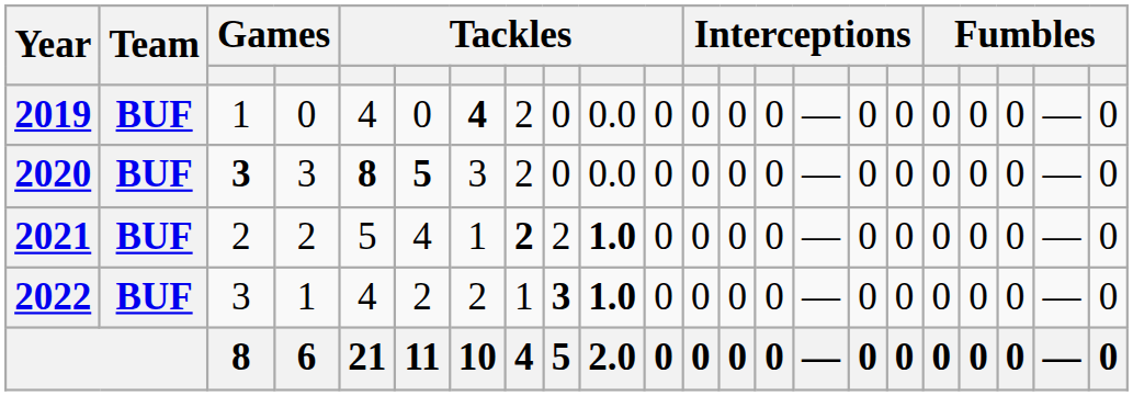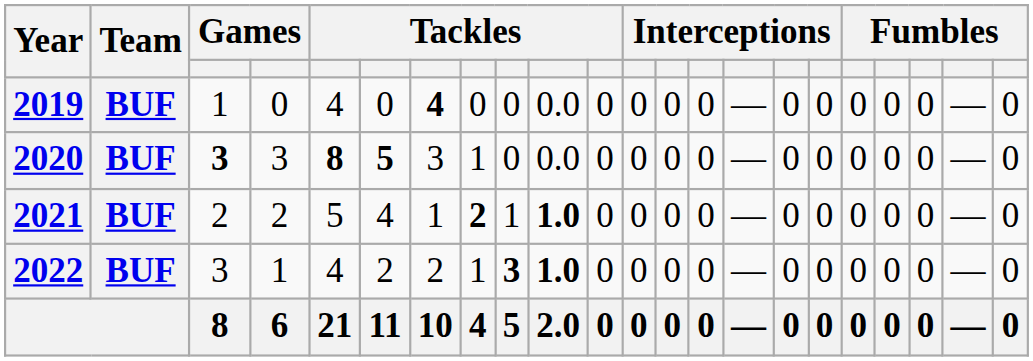2019 | column 8: 2 -> 0
2020 | column 8: 2 -> 1
2021 | column 9: 2 -> 1
